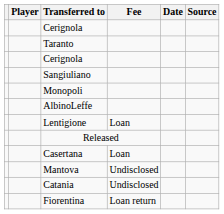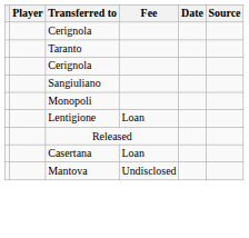- row: AlbinoLeffe
- row: Catania | Undisclosed
- row: Fiorentina | Loan return
